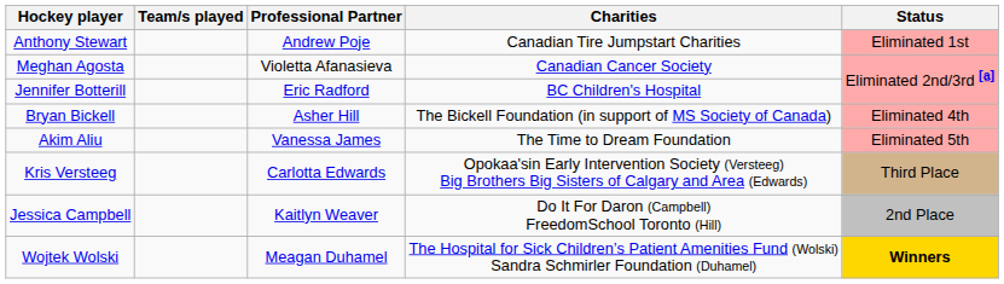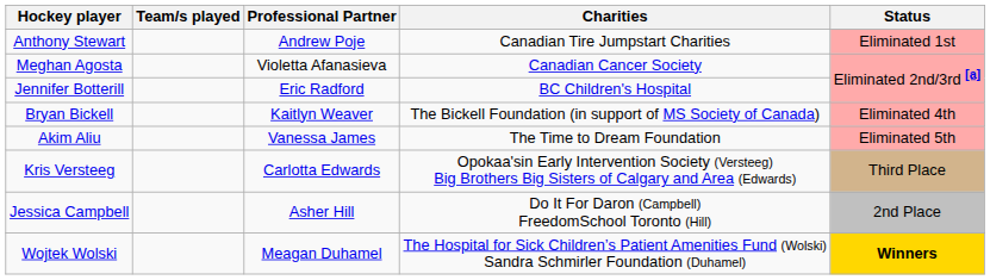Bryan Bickell | Professional Partner: Asher Hill -> Kaitlyn Weaver
Jessica Campbell | Professional Partner: Kaitlyn Weaver -> Asher Hill
